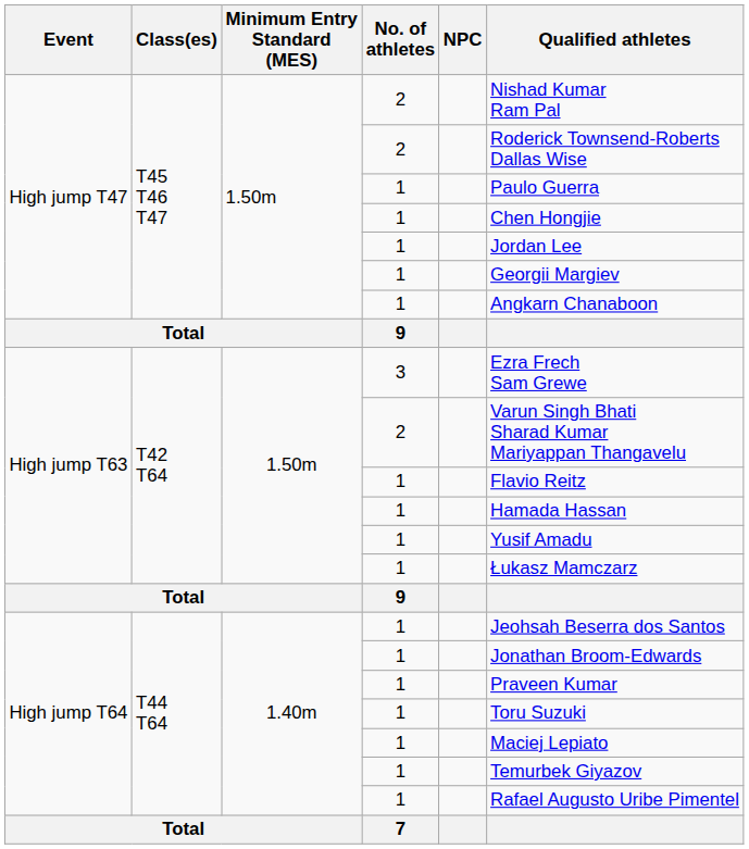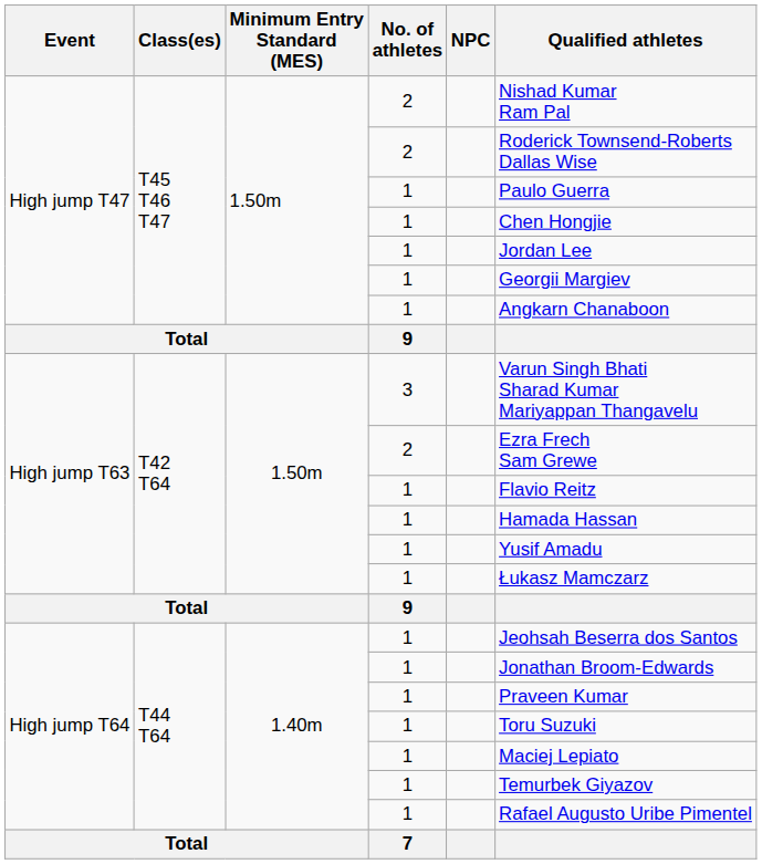High jump T63 / 3 | Qualified athletes: Ezra Frech Sam Grewe -> Varun Singh Bhati Sharad Kumar Mariyappan Thangavelu
High jump T63 / 2 | Qualified athletes: Varun Singh Bhati Sharad Kumar Mariyappan Thangavelu -> Ezra Frech Sam Grewe
